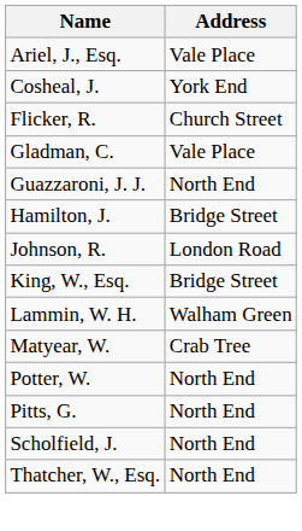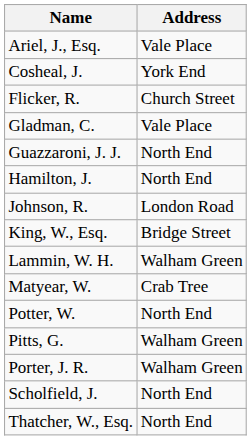Hamilton, J. | Address: Bridge Street -> North End
Pitts, G. | Address: North End -> Walham Green
+ row: Porter, J. R. | Walham Green
